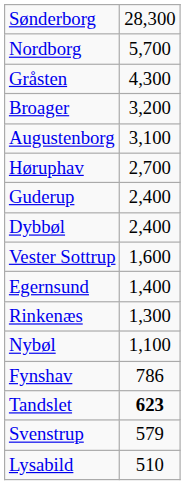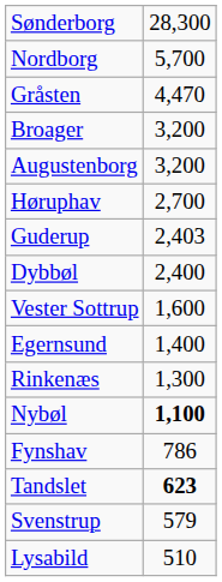Gråsten | column 2: 4,300 -> 4,470
Augustenborg | column 2: 3,100 -> 3,200
Guderup | column 2: 2,400 -> 2,403
Nybøl | column 2: normal -> bold
